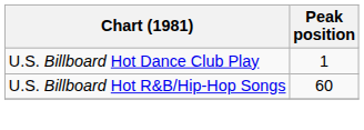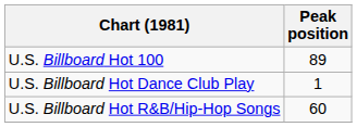+ row: U.S. Billboard Hot 100 | 89
